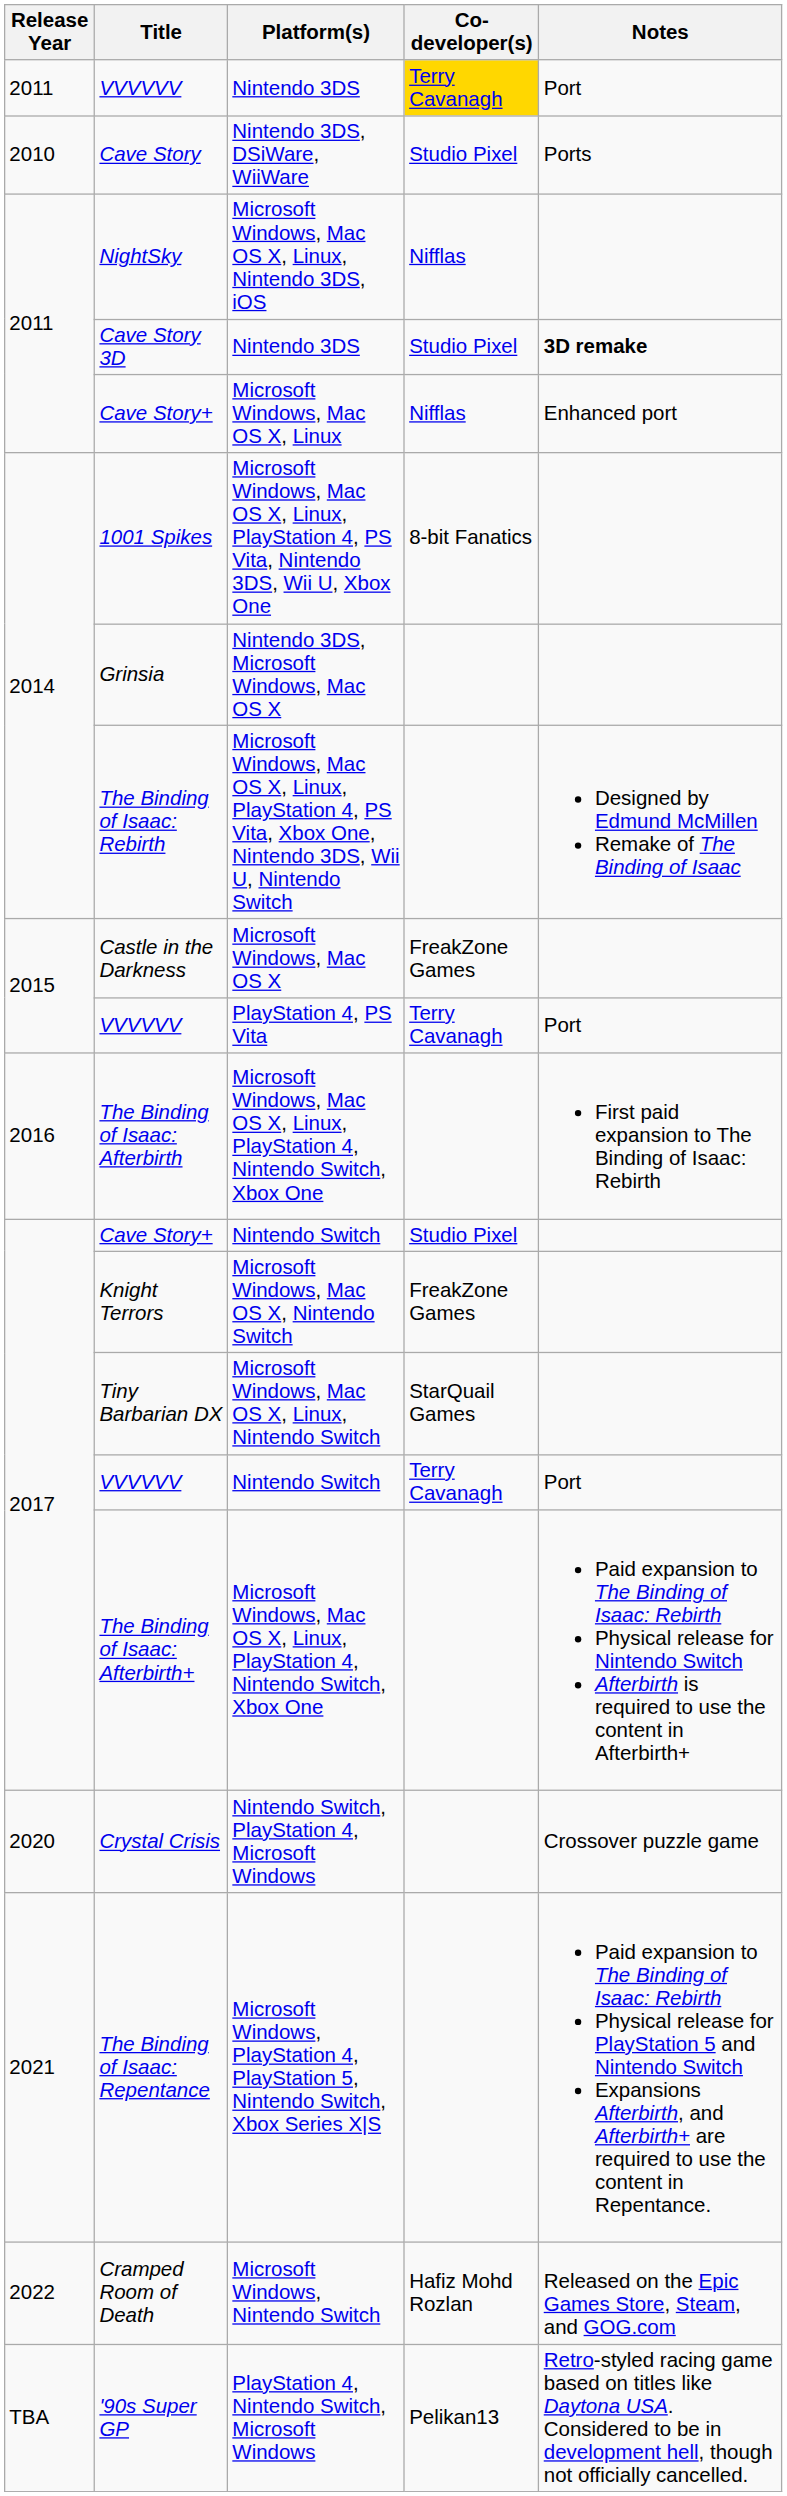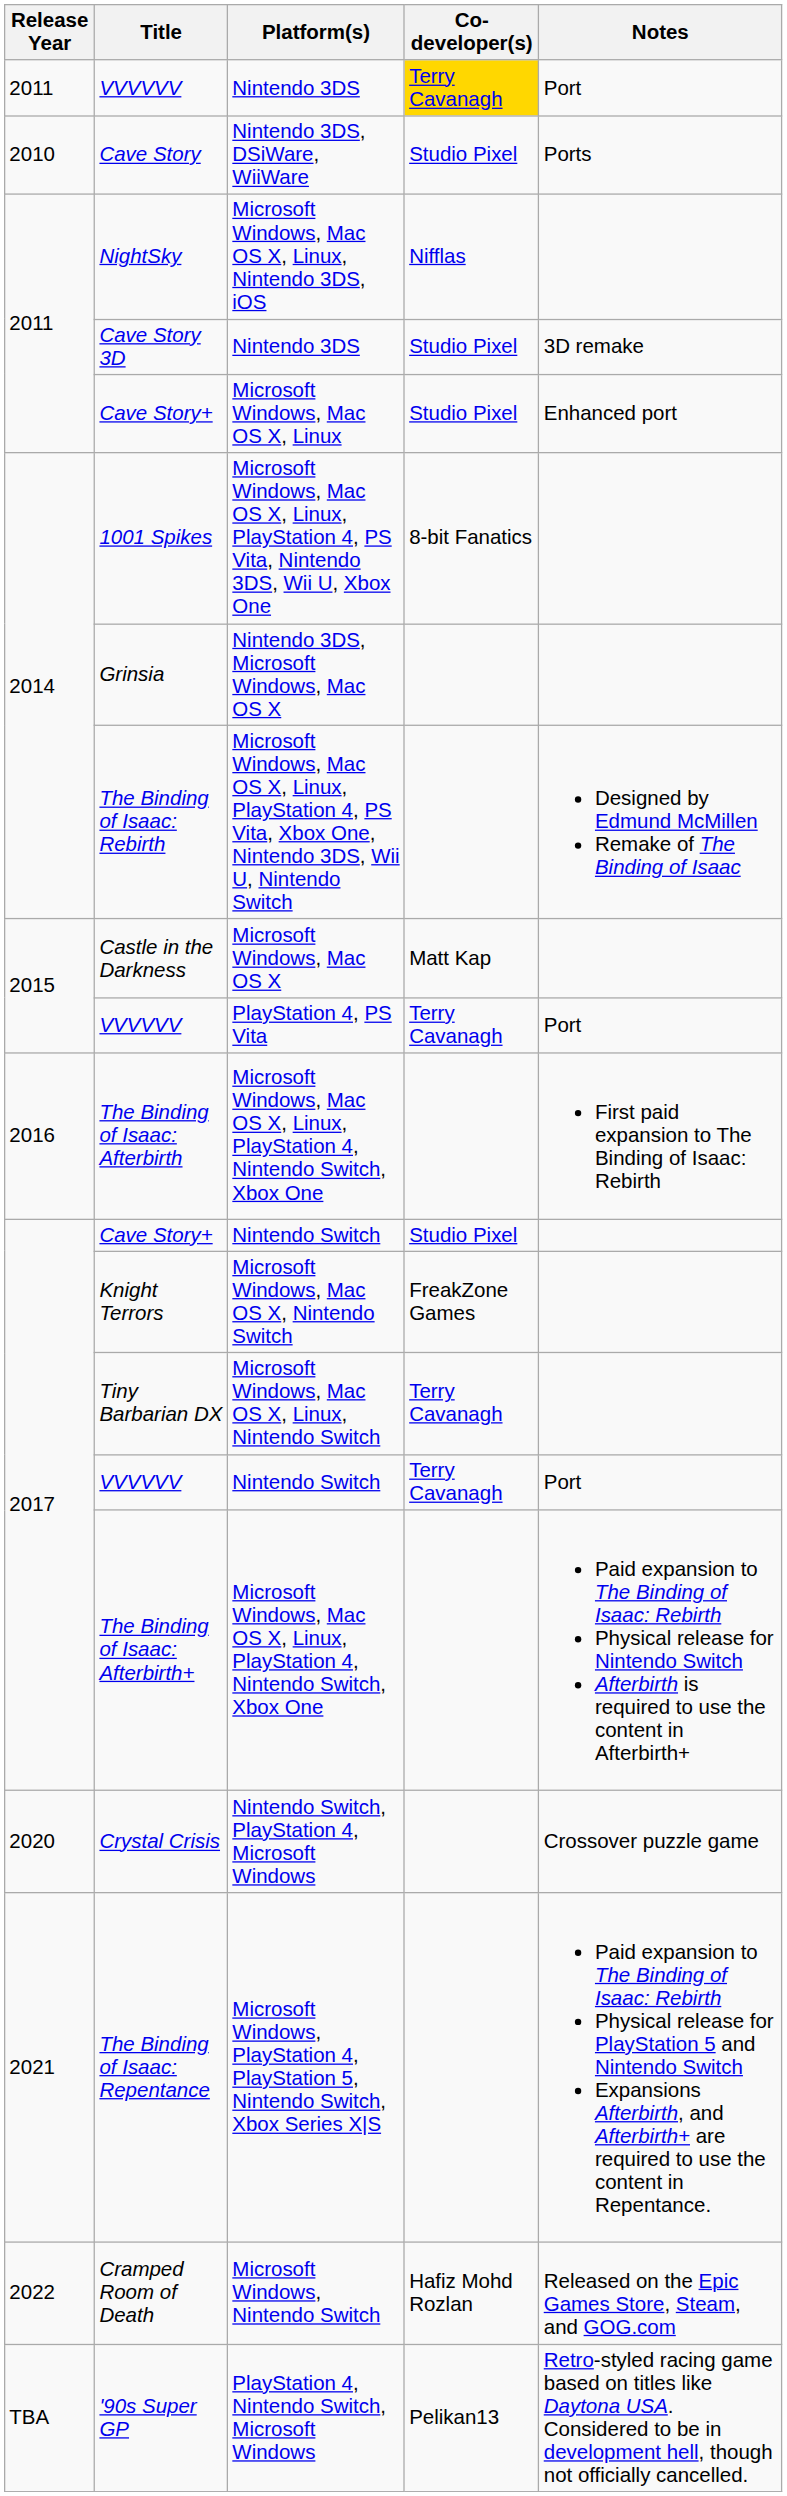Cave Story 3D | Notes: bold -> normal
Cave Story+ / Microsoft Windows, Mac OS X, Linux | Co-developer(s): Nifflas -> Studio Pixel
Castle in the Darkness | Co-developer(s): FreakZone Games -> Matt Kap
Tiny Barbarian DX | Co-developer(s): StarQuail Games -> Terry Cavanagh
